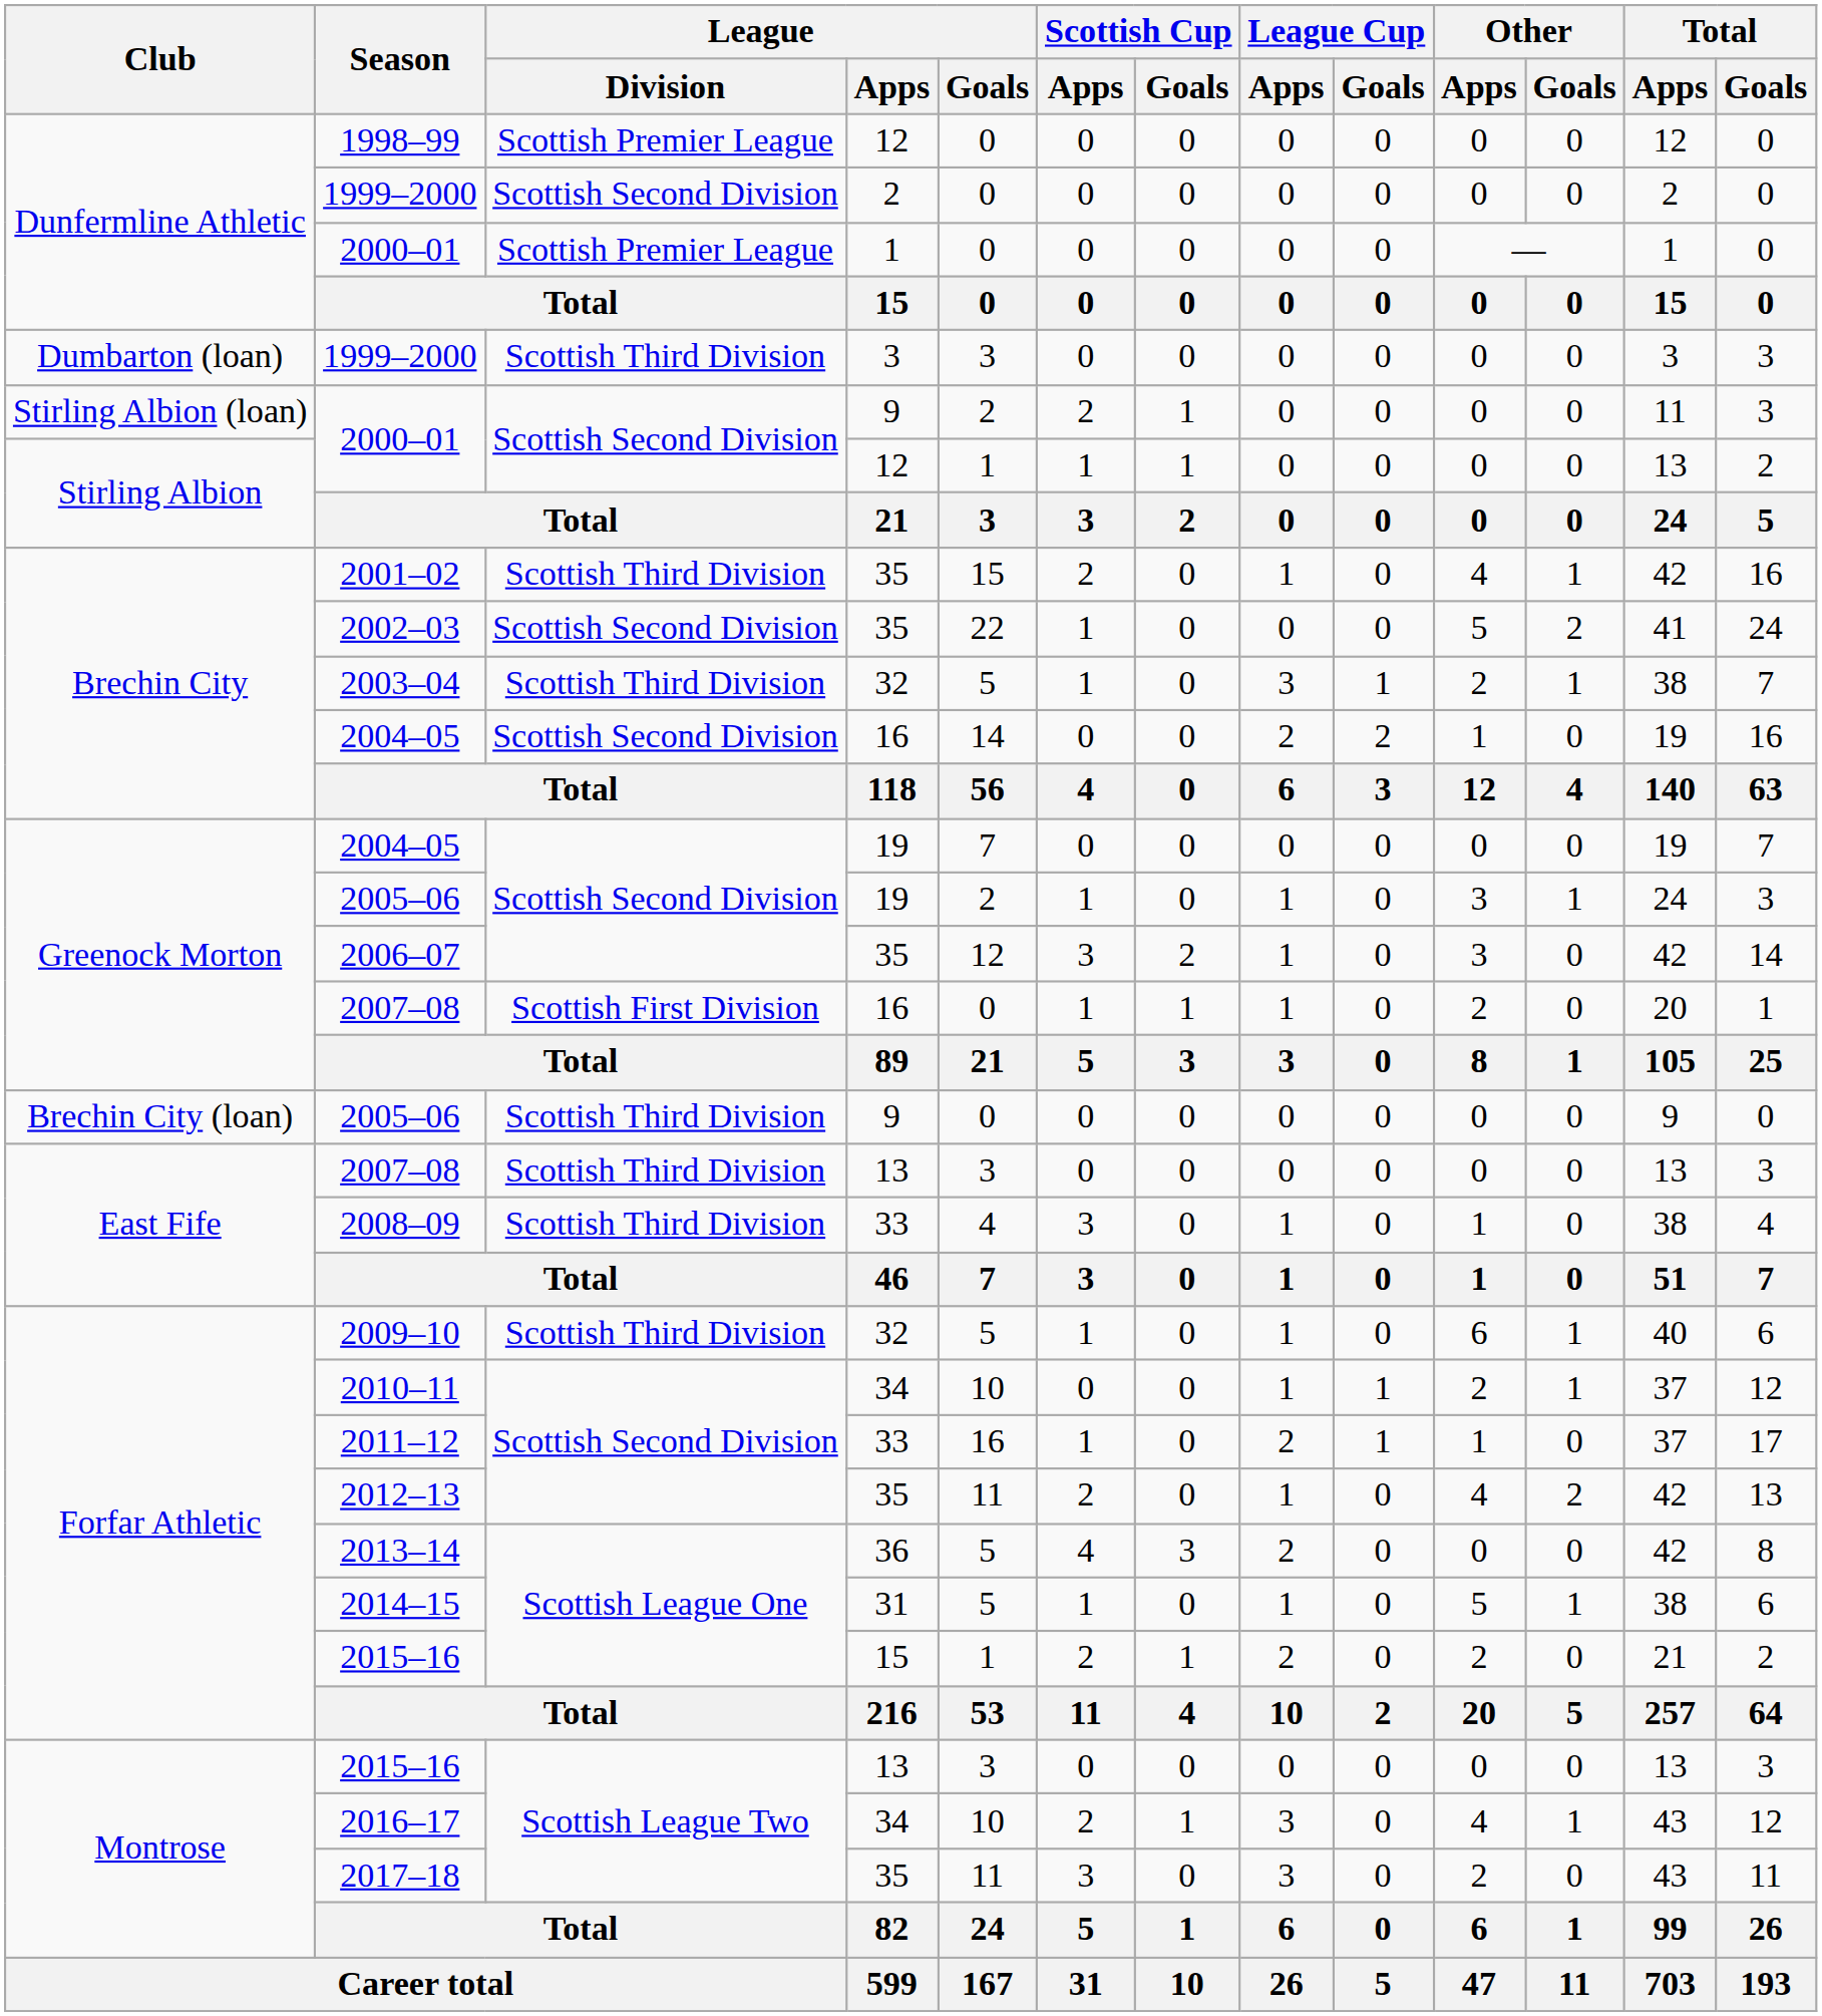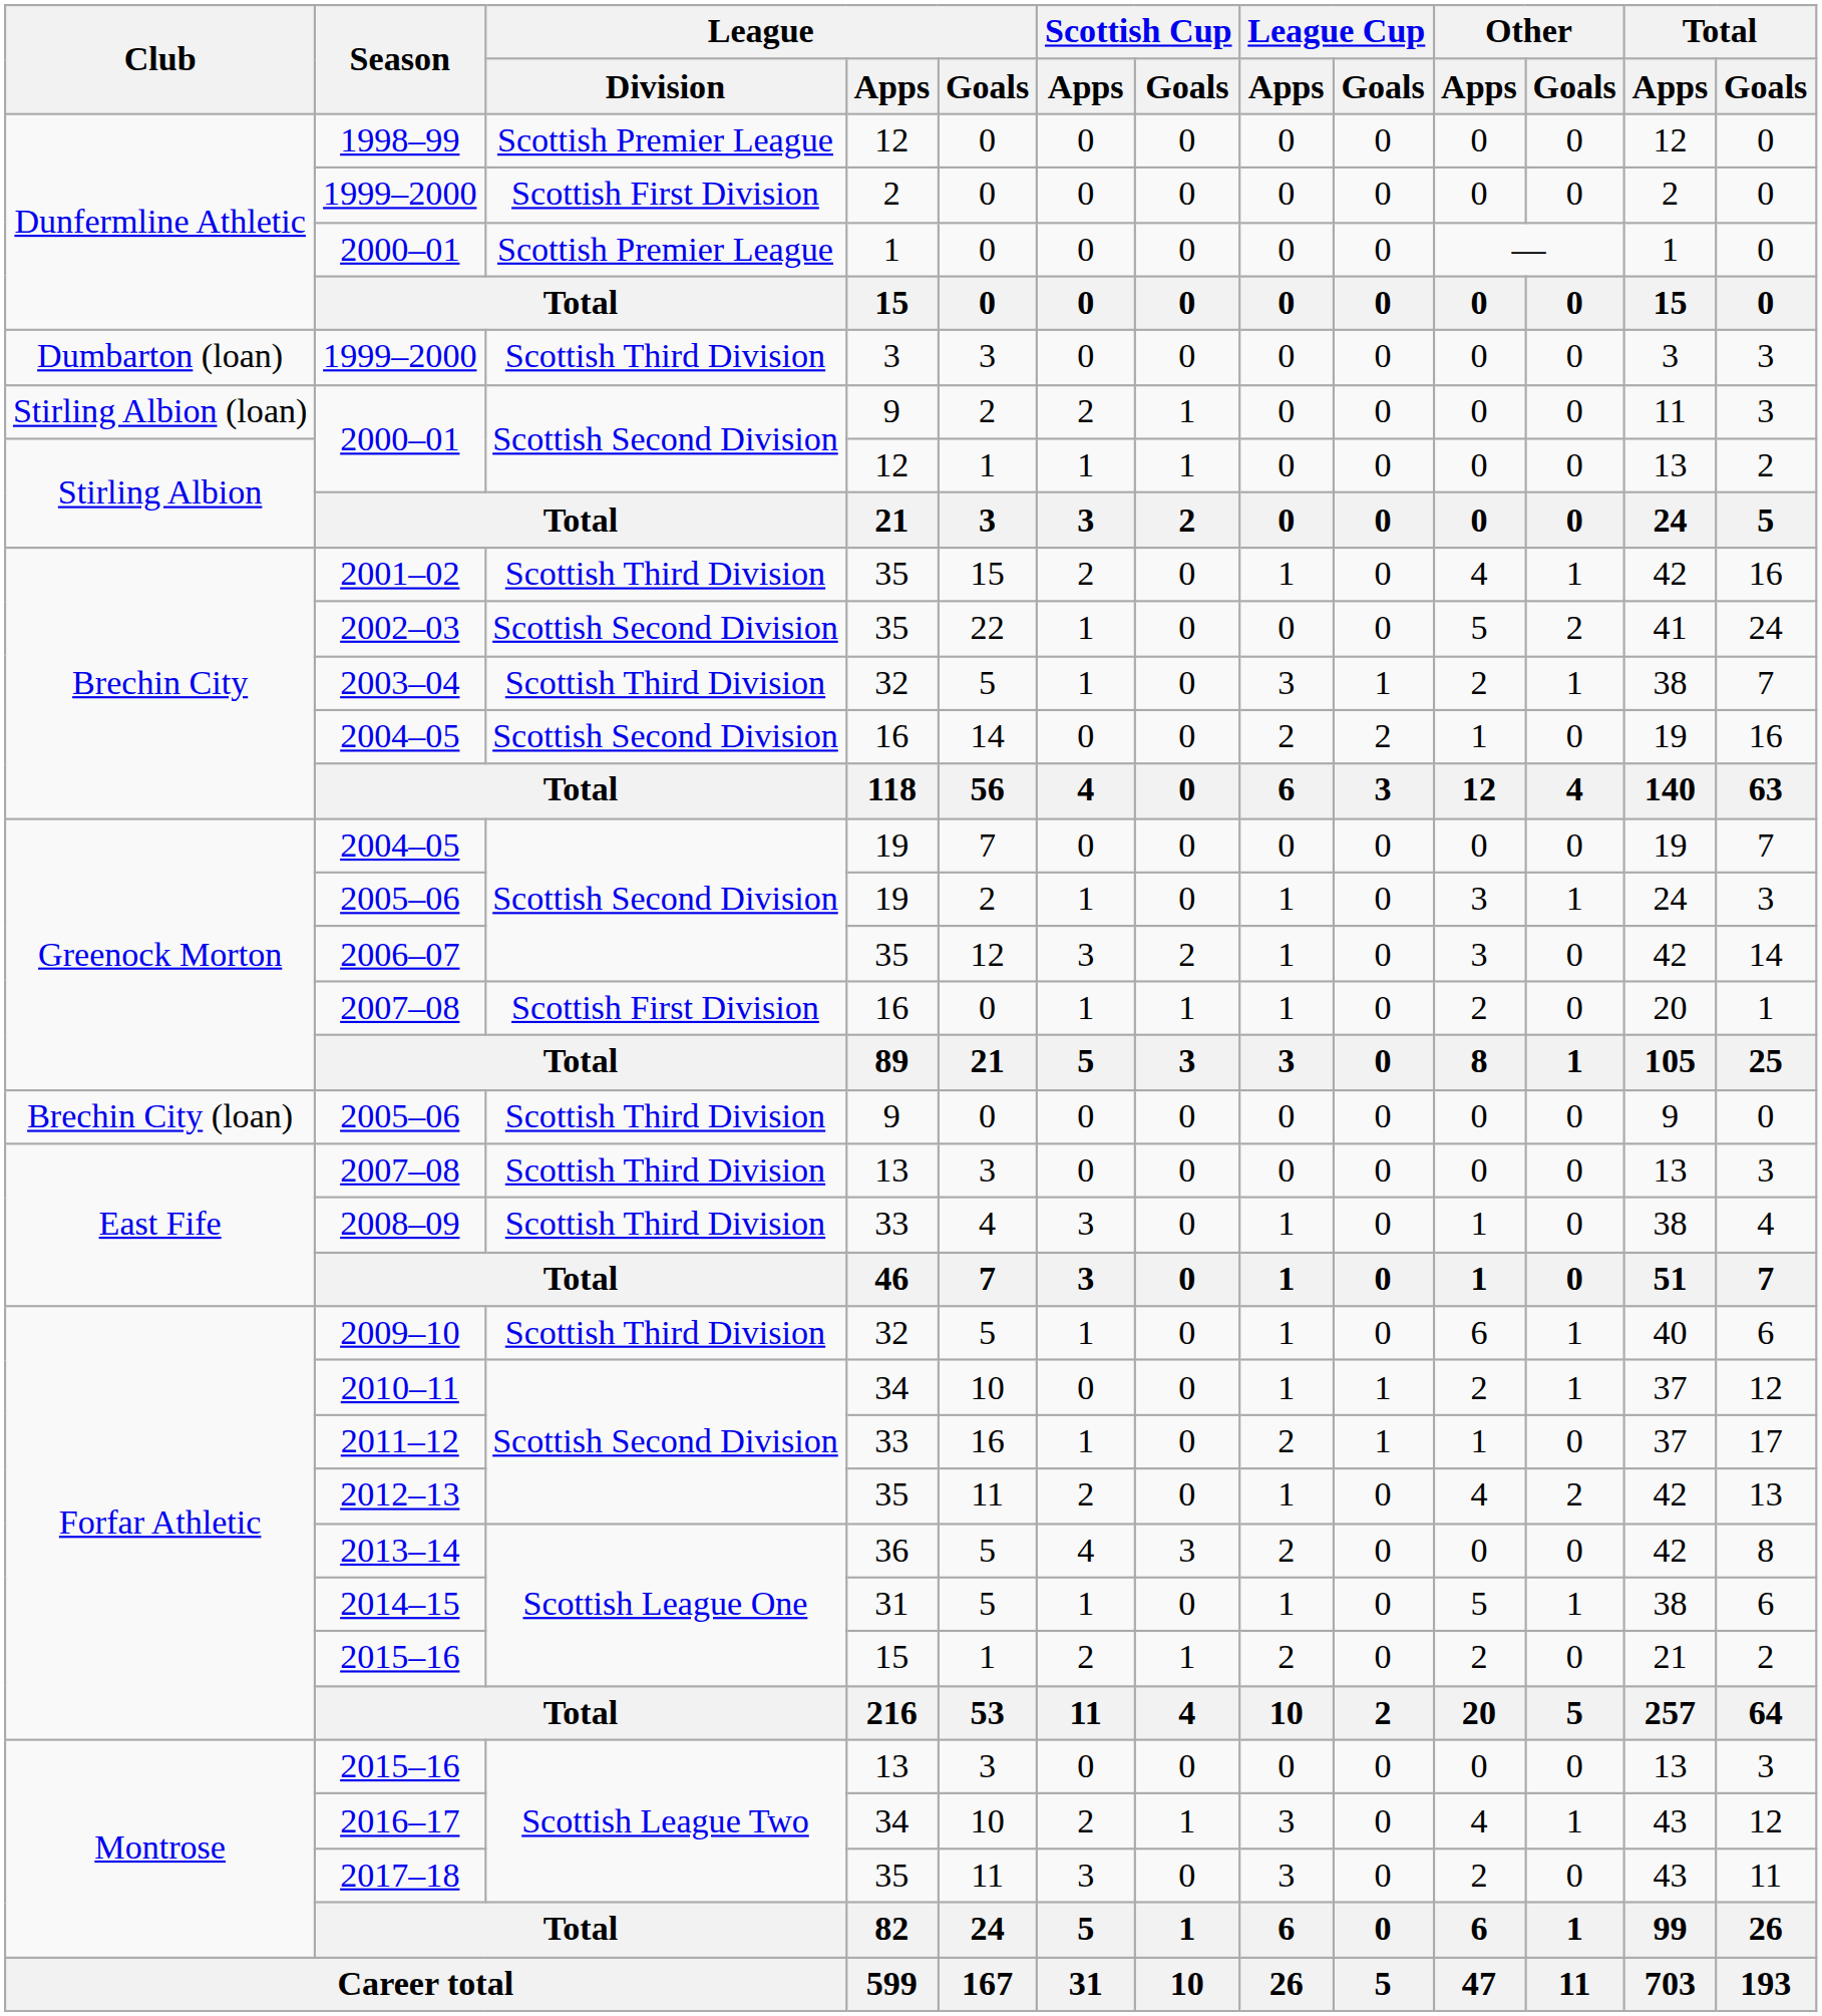1999–2000 / 2 | League / Division: Scottish Second Division -> Scottish First Division
